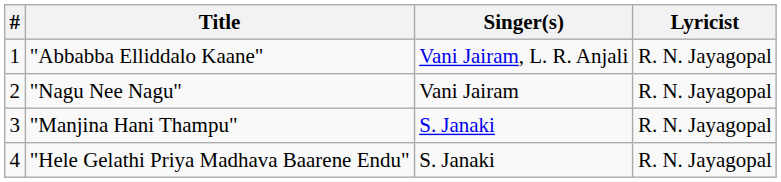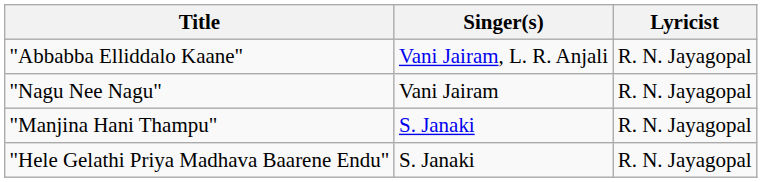- column: # | 1 | 2 | 3 | 4
